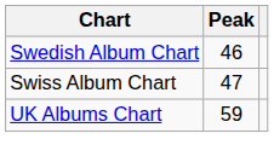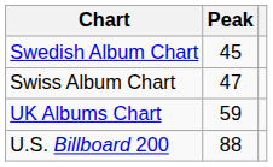Swedish Album Chart | Peak: 46 -> 45
+ row: U.S. Billboard 200 | 88
